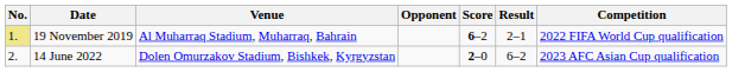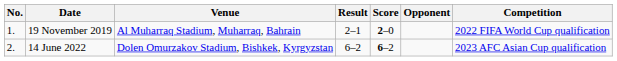columns swapped: Opponent <-> Result
19 November 2019 | No.: khaki background -> no background
19 November 2019 | Score: 6–2 -> 2–0
14 June 2022 | Score: 2–0 -> 6–2
